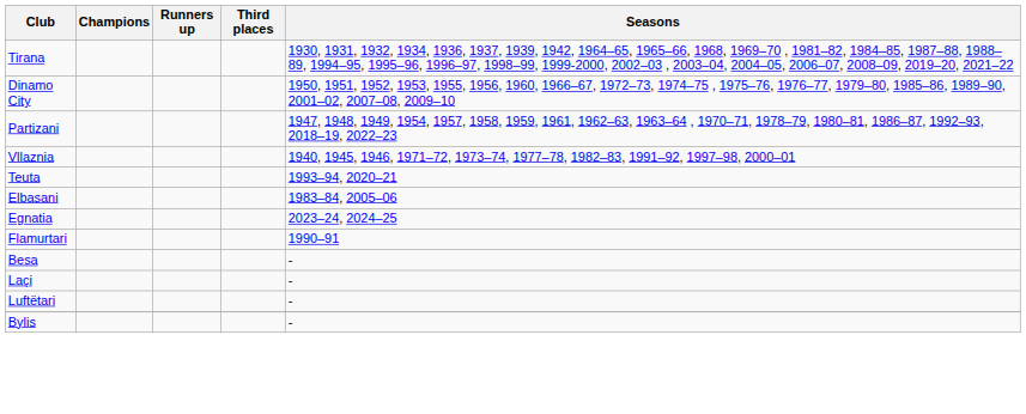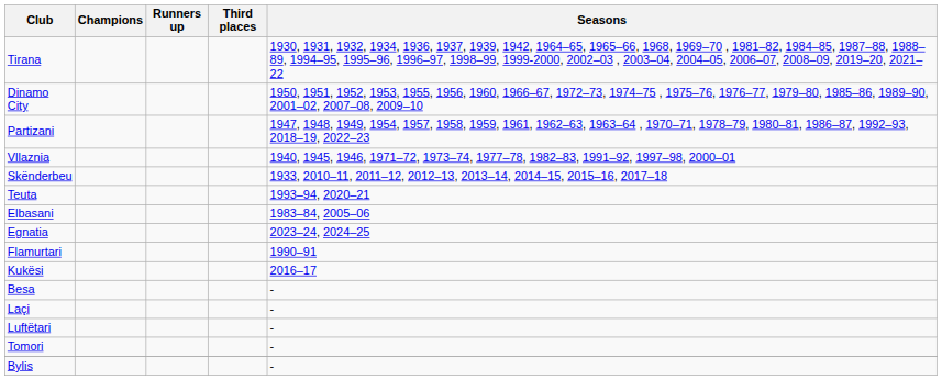+ row: Skënderbeu | 1933, 2010–11, 2011–12, 2012–13, 2013–14, 2014–15, 2015–16, 2017–18
+ row: Kukësi | 2016–17
+ row: Tomori | -
